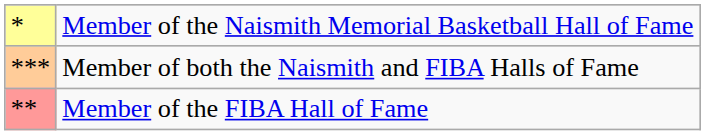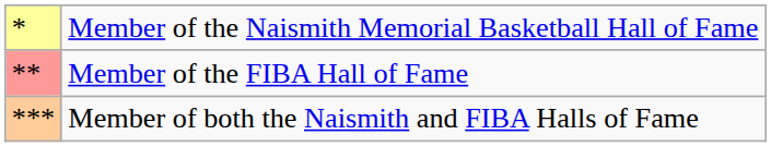rows swapped: Member of the FIBA Hall of Fame <-> Member of both the Naismith and FIBA Halls of Fame
